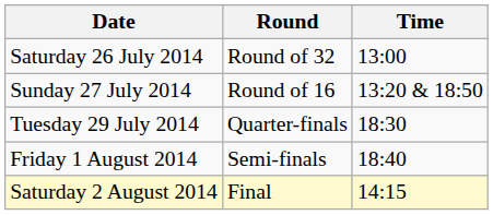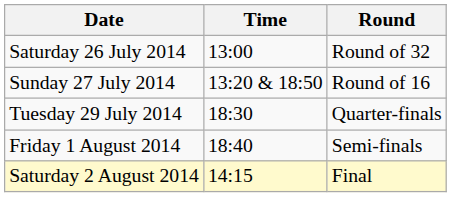columns swapped: Time <-> Round
